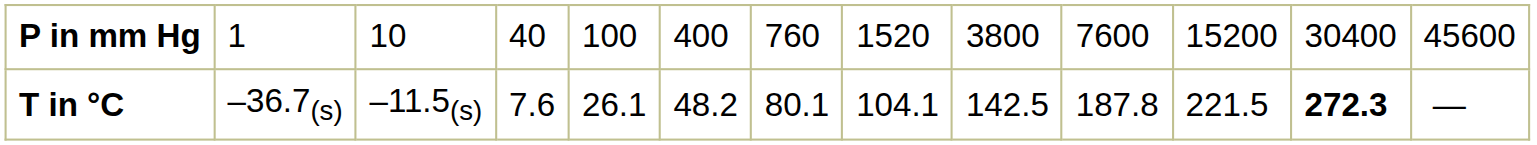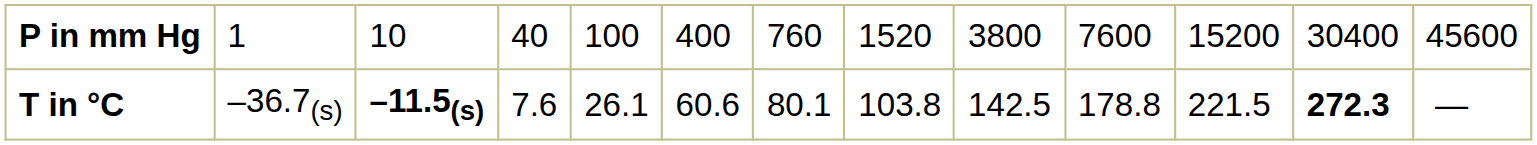T in °C | column 3: normal -> bold
T in °C | column 6: 48.2 -> 60.6
T in °C | column 8: 104.1 -> 103.8
T in °C | column 10: 187.8 -> 178.8
